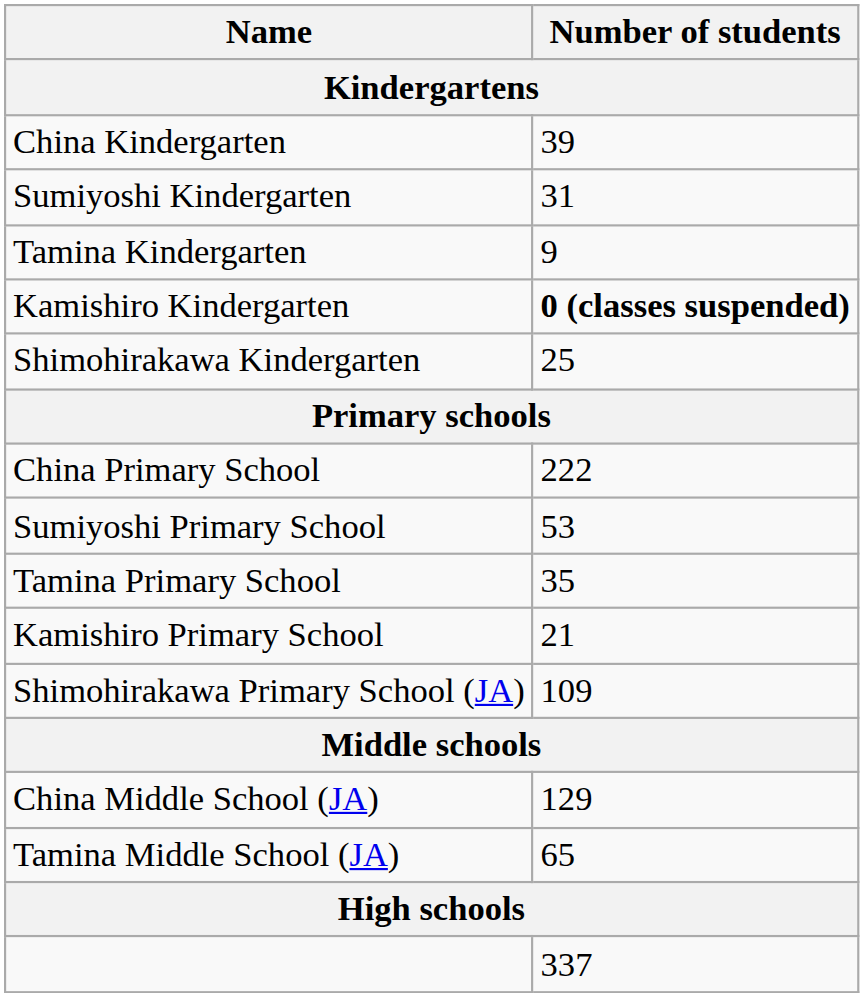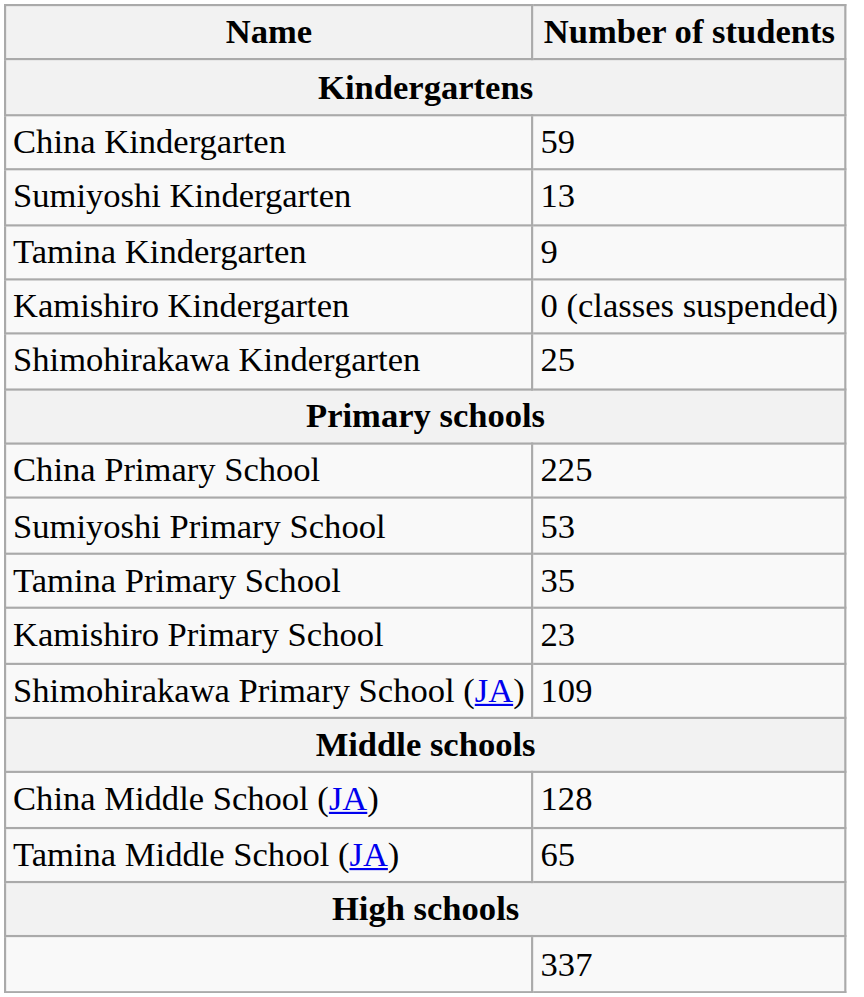China Kindergarten | Number of students: 39 -> 59
Sumiyoshi Kindergarten | Number of students: 31 -> 13
Kamishiro Kindergarten | Number of students: bold -> normal
China Primary School | Number of students: 222 -> 225
Kamishiro Primary School | Number of students: 21 -> 23
China Middle School (JA) | Number of students: 129 -> 128
